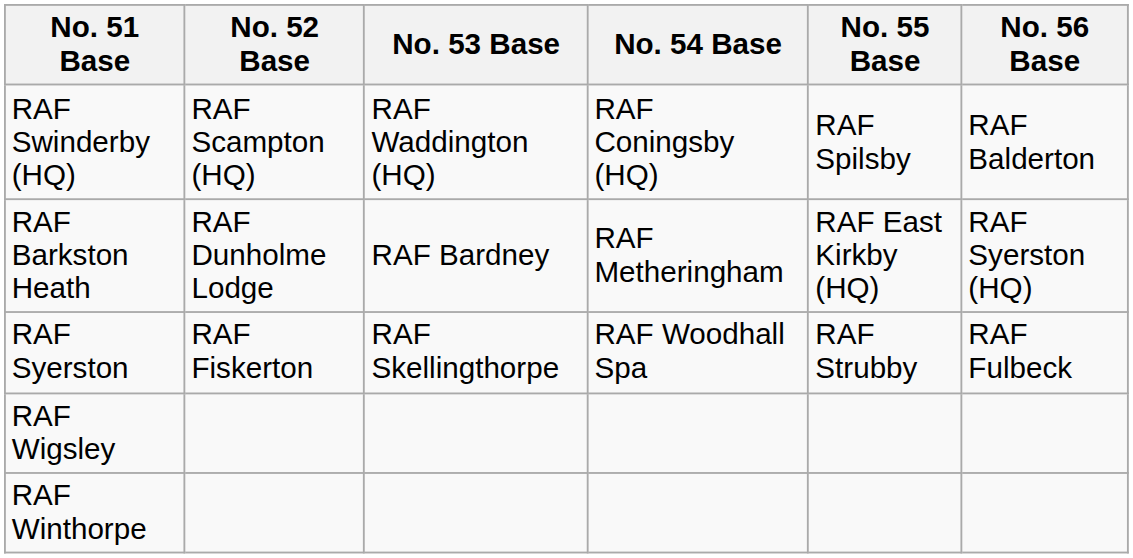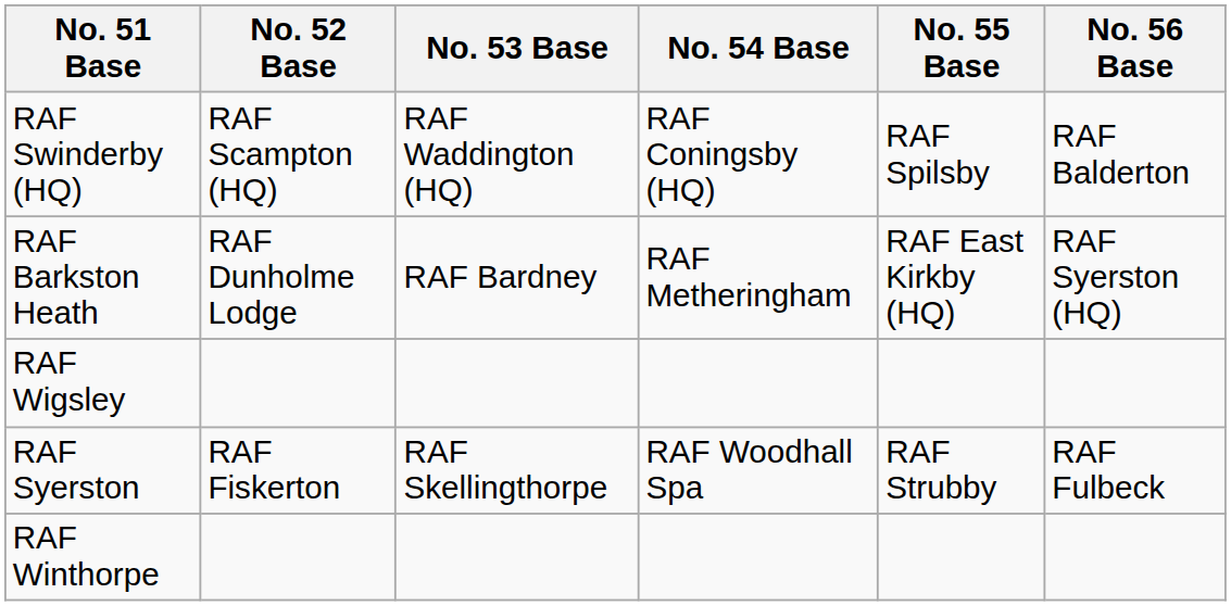rows swapped: RAF Syerston <-> RAF Wigsley
